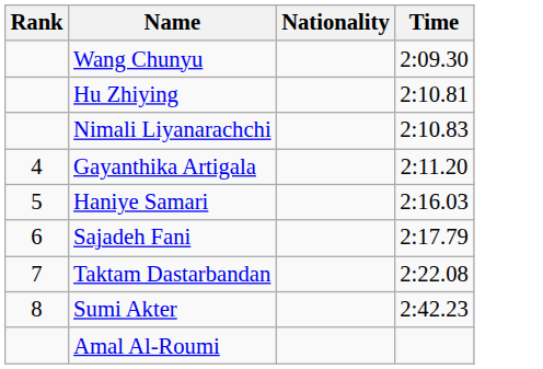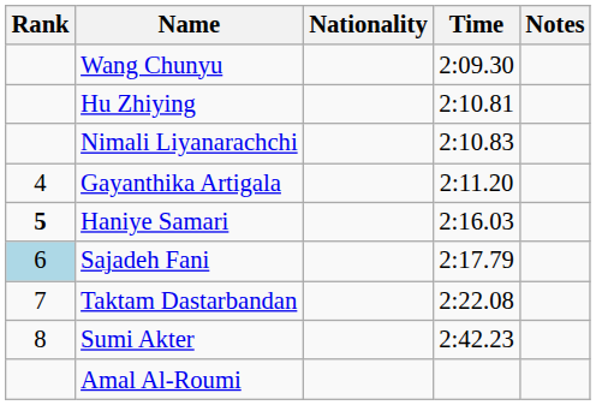+ column: Notes
Haniye Samari | Rank: normal -> bold
Sajadeh Fani | Rank: no background -> lightblue background
